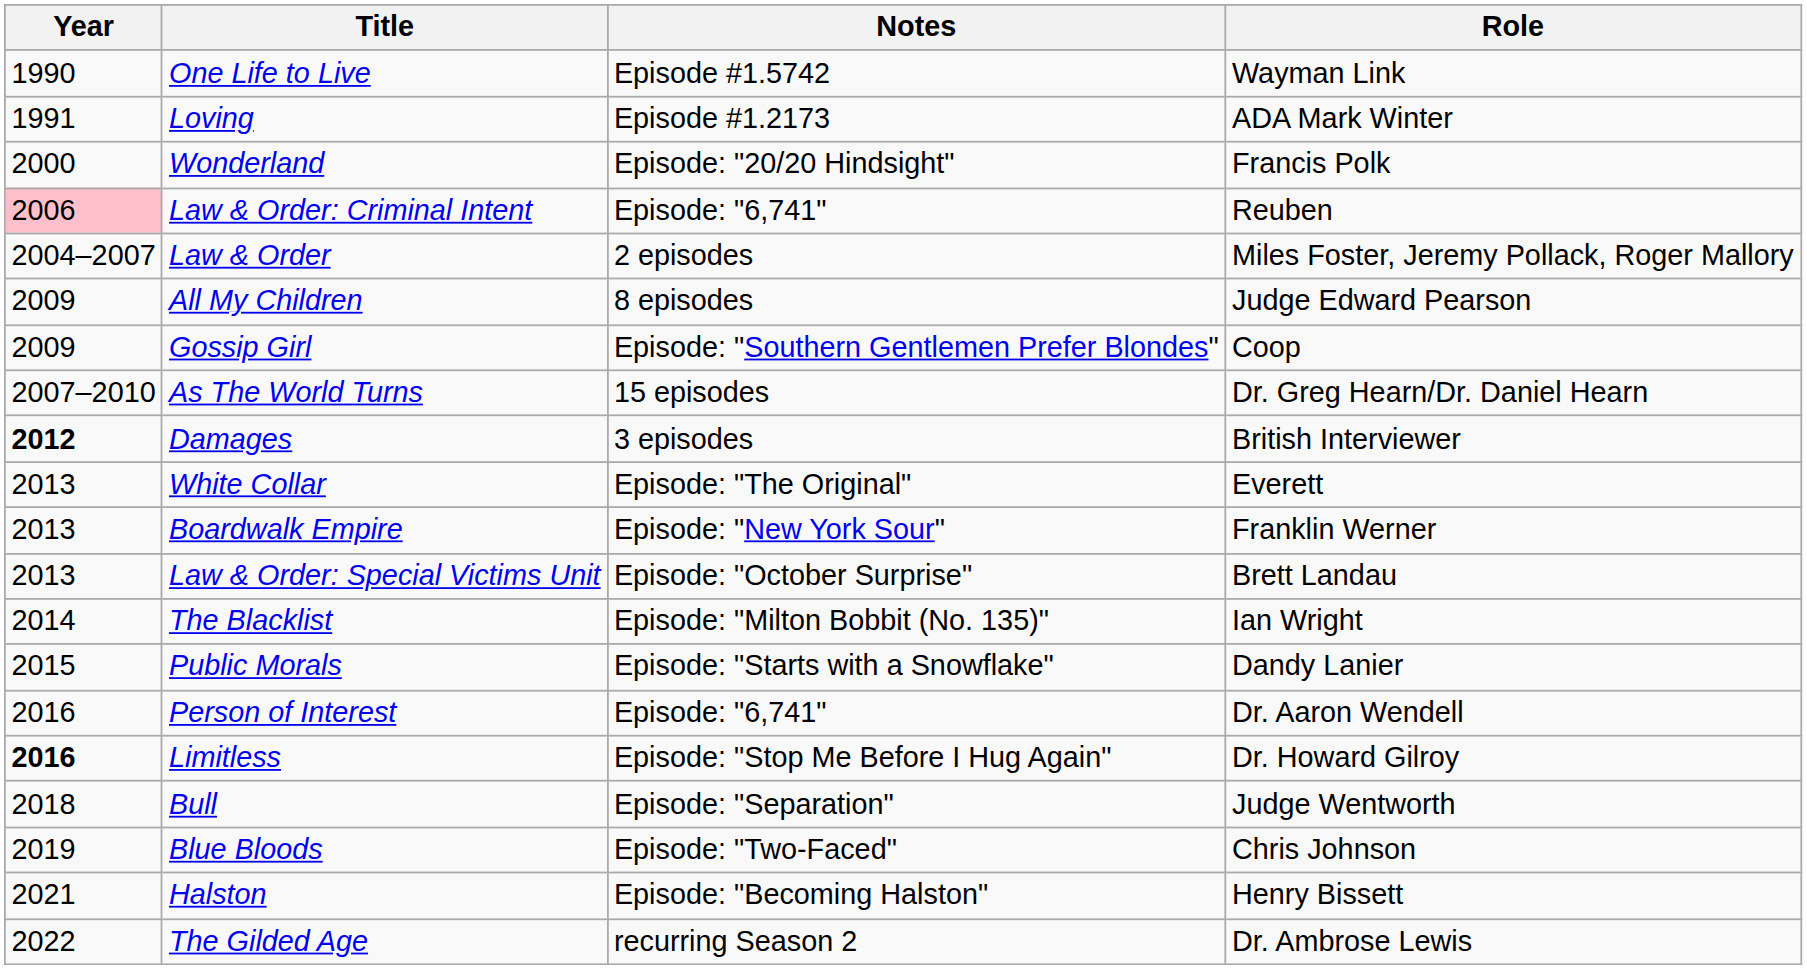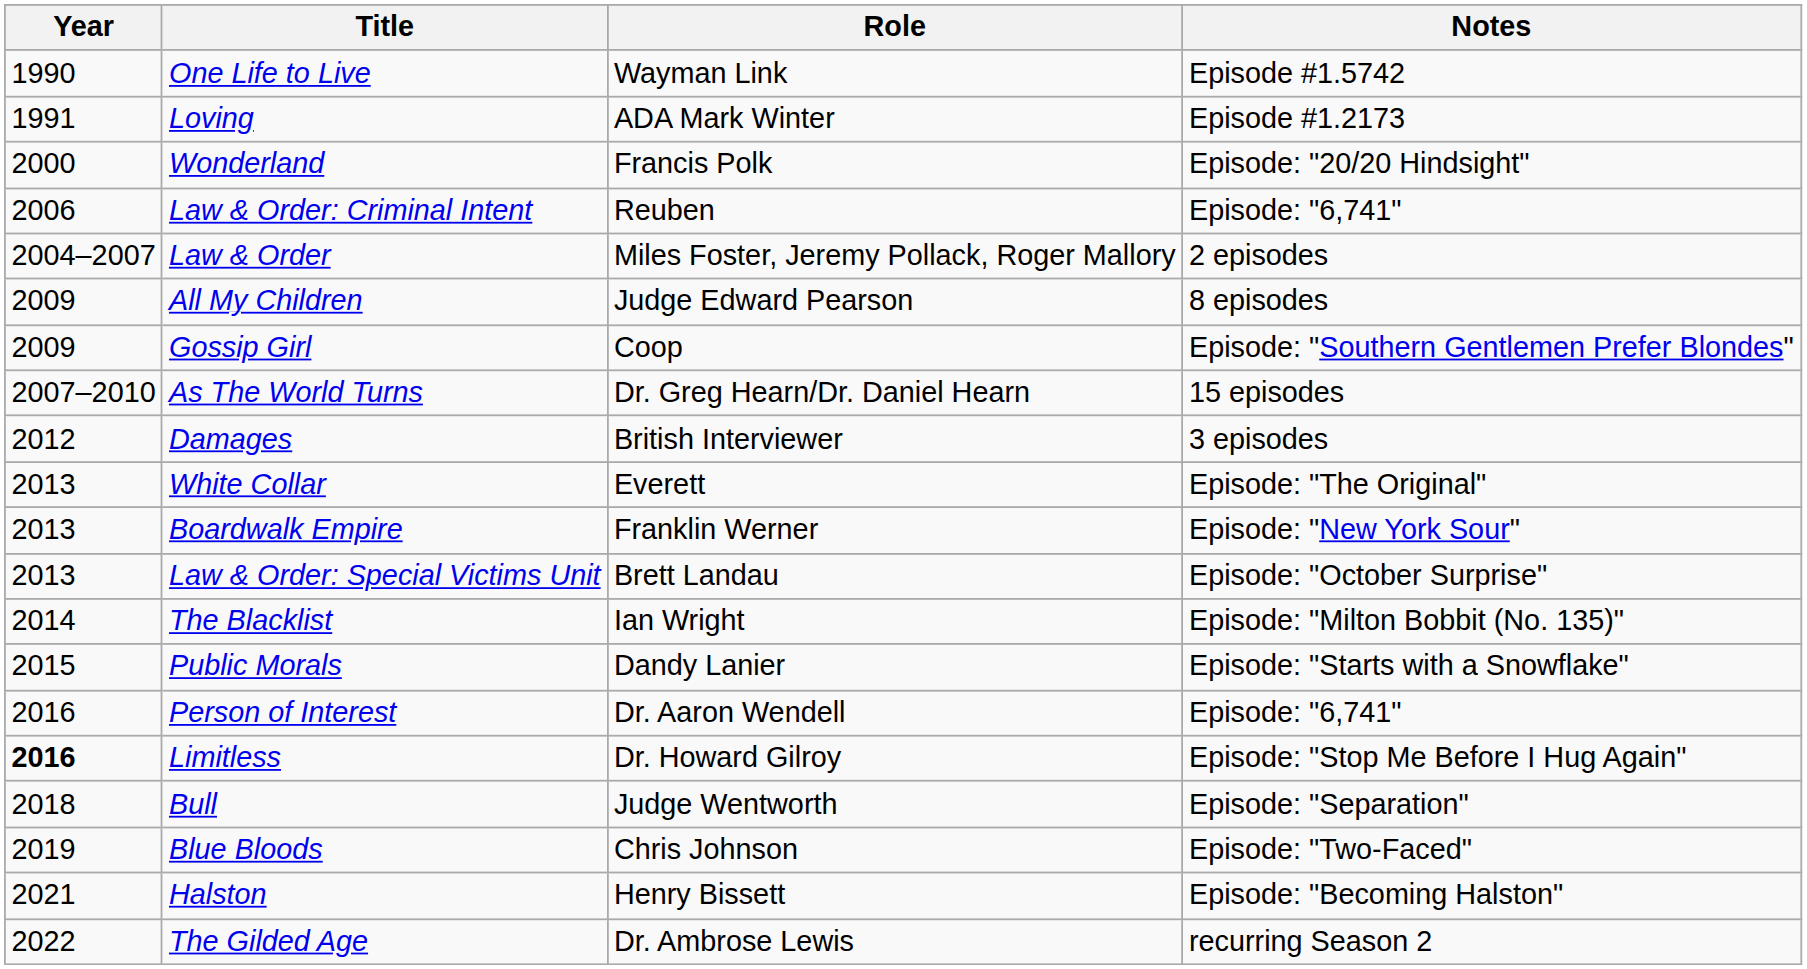columns swapped: Role <-> Notes
Law & Order: Criminal Intent | Year: pink background -> no background
Damages | Year: bold -> normal
